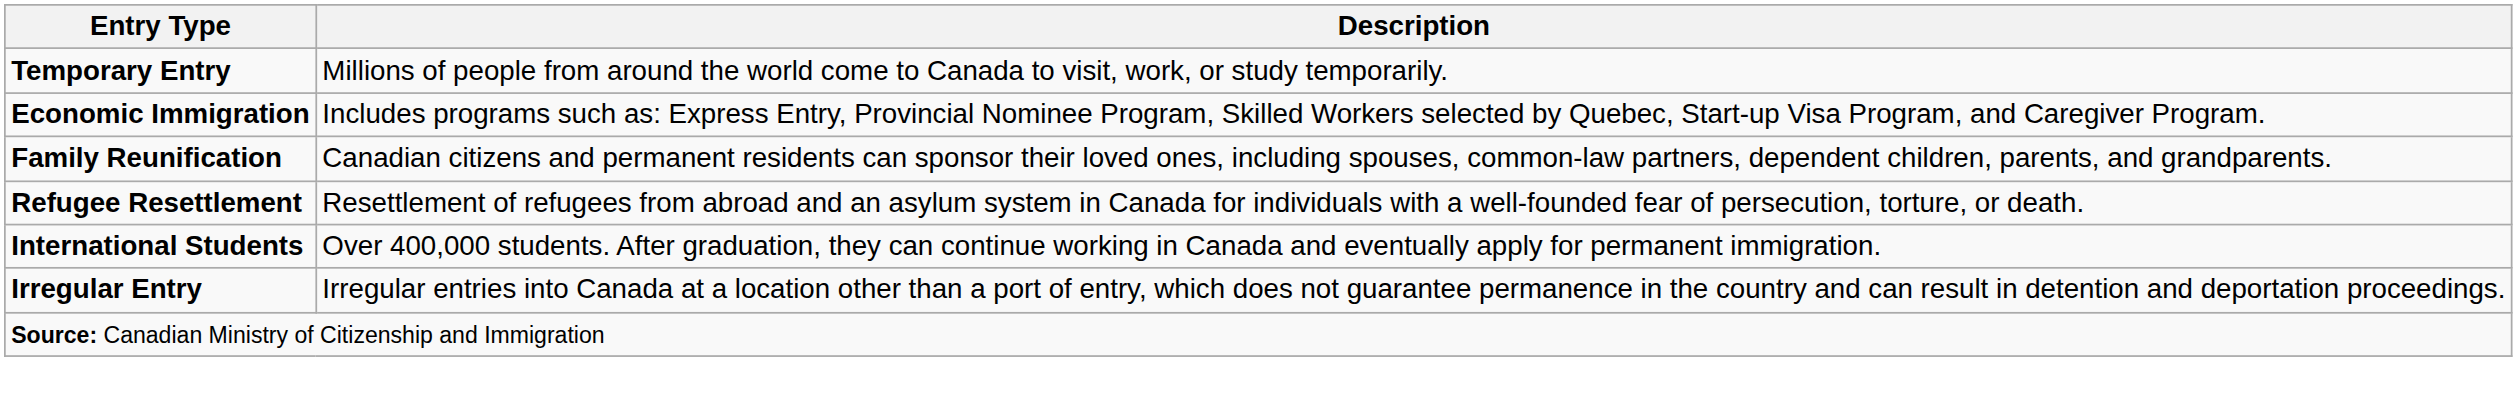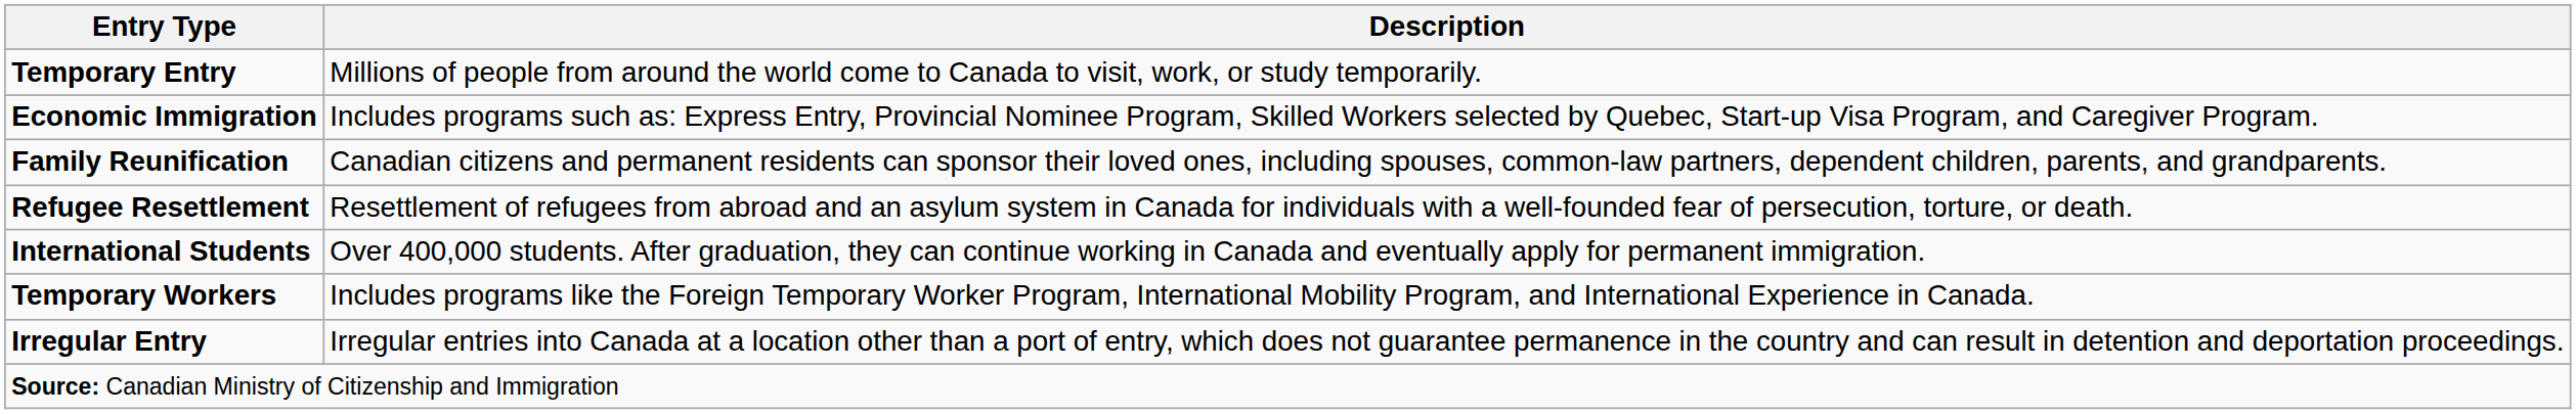+ row: Temporary Workers | Includes programs like the Foreign Temporary Worker Program, International Mobility Program, and International Experience in Canada.
